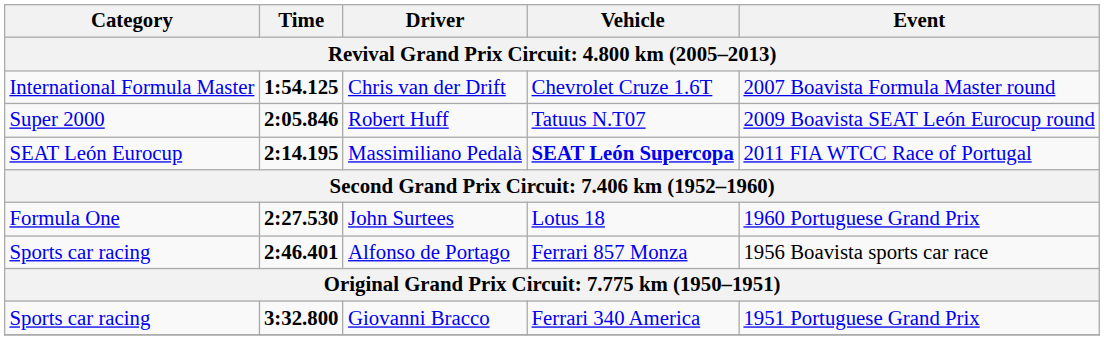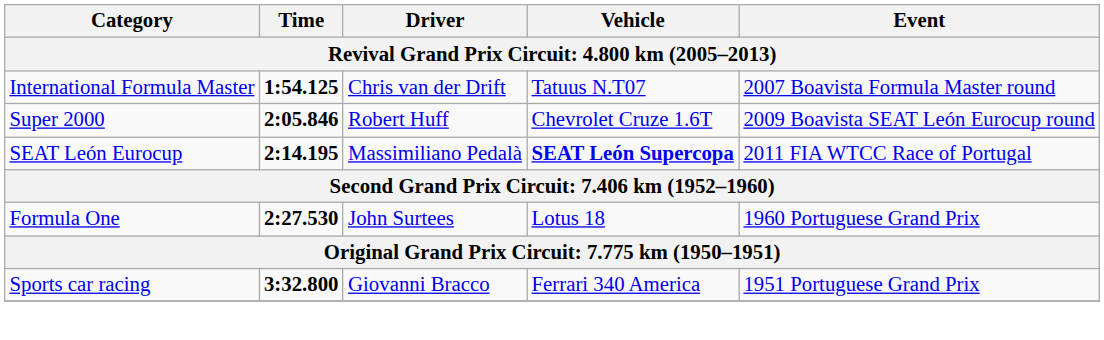Chris van der Drift | Vehicle: Chevrolet Cruze 1.6T -> Tatuus N.T07
Robert Huff | Vehicle: Tatuus N.T07 -> Chevrolet Cruze 1.6T
- row: Sports car racing | 2:46.401 | Alfonso de Portago | Ferrari 857 Monza | 1956 Boavista sports car race
